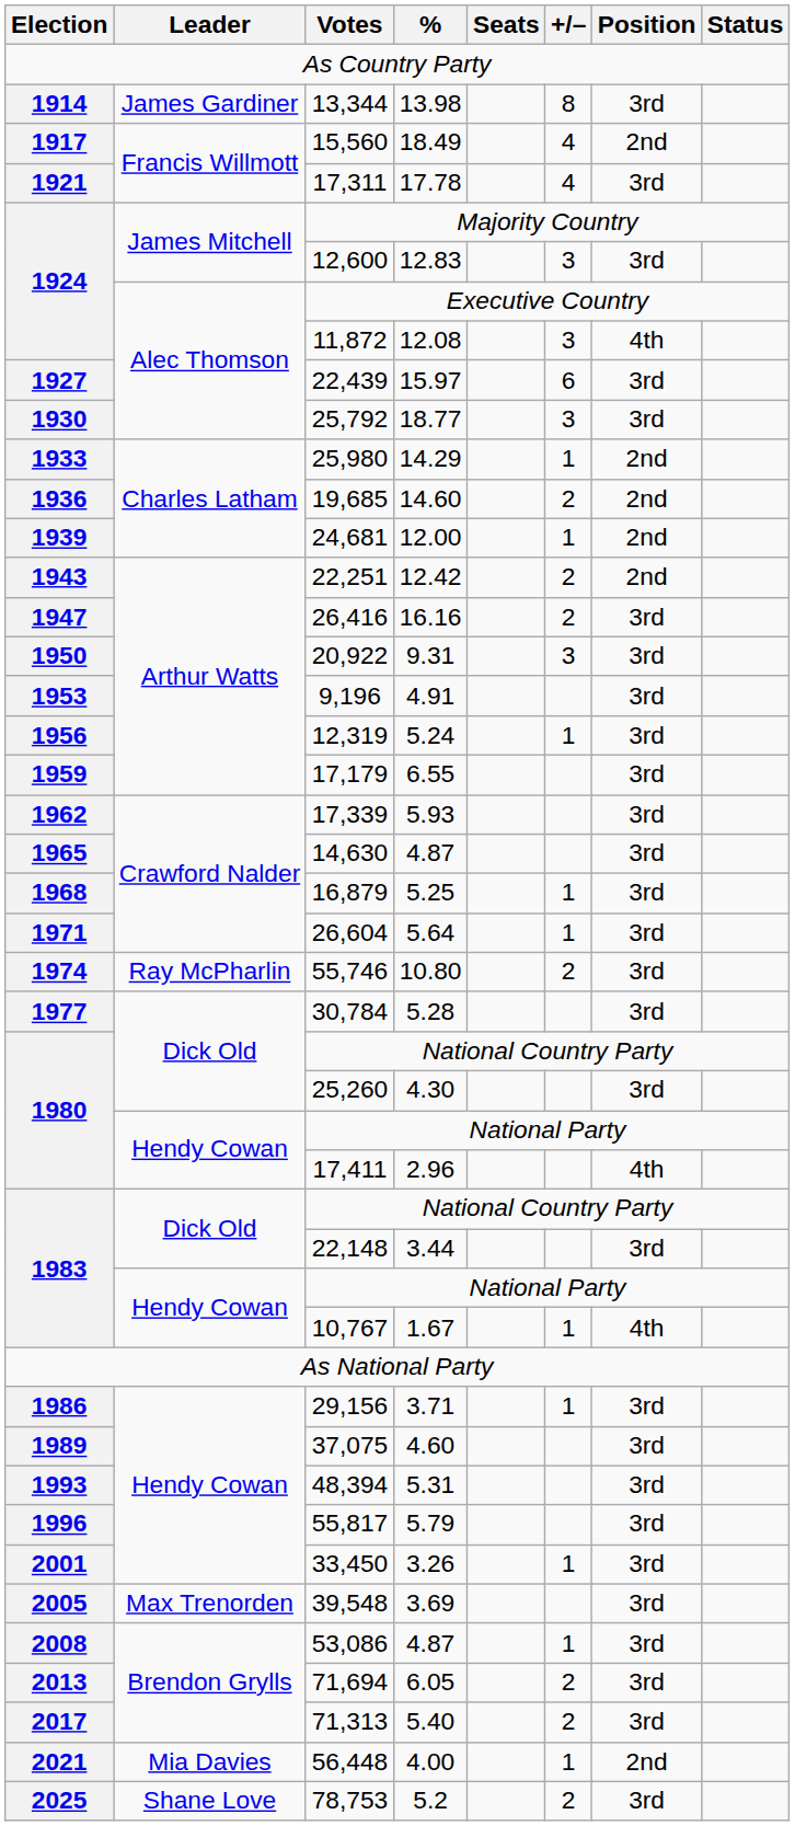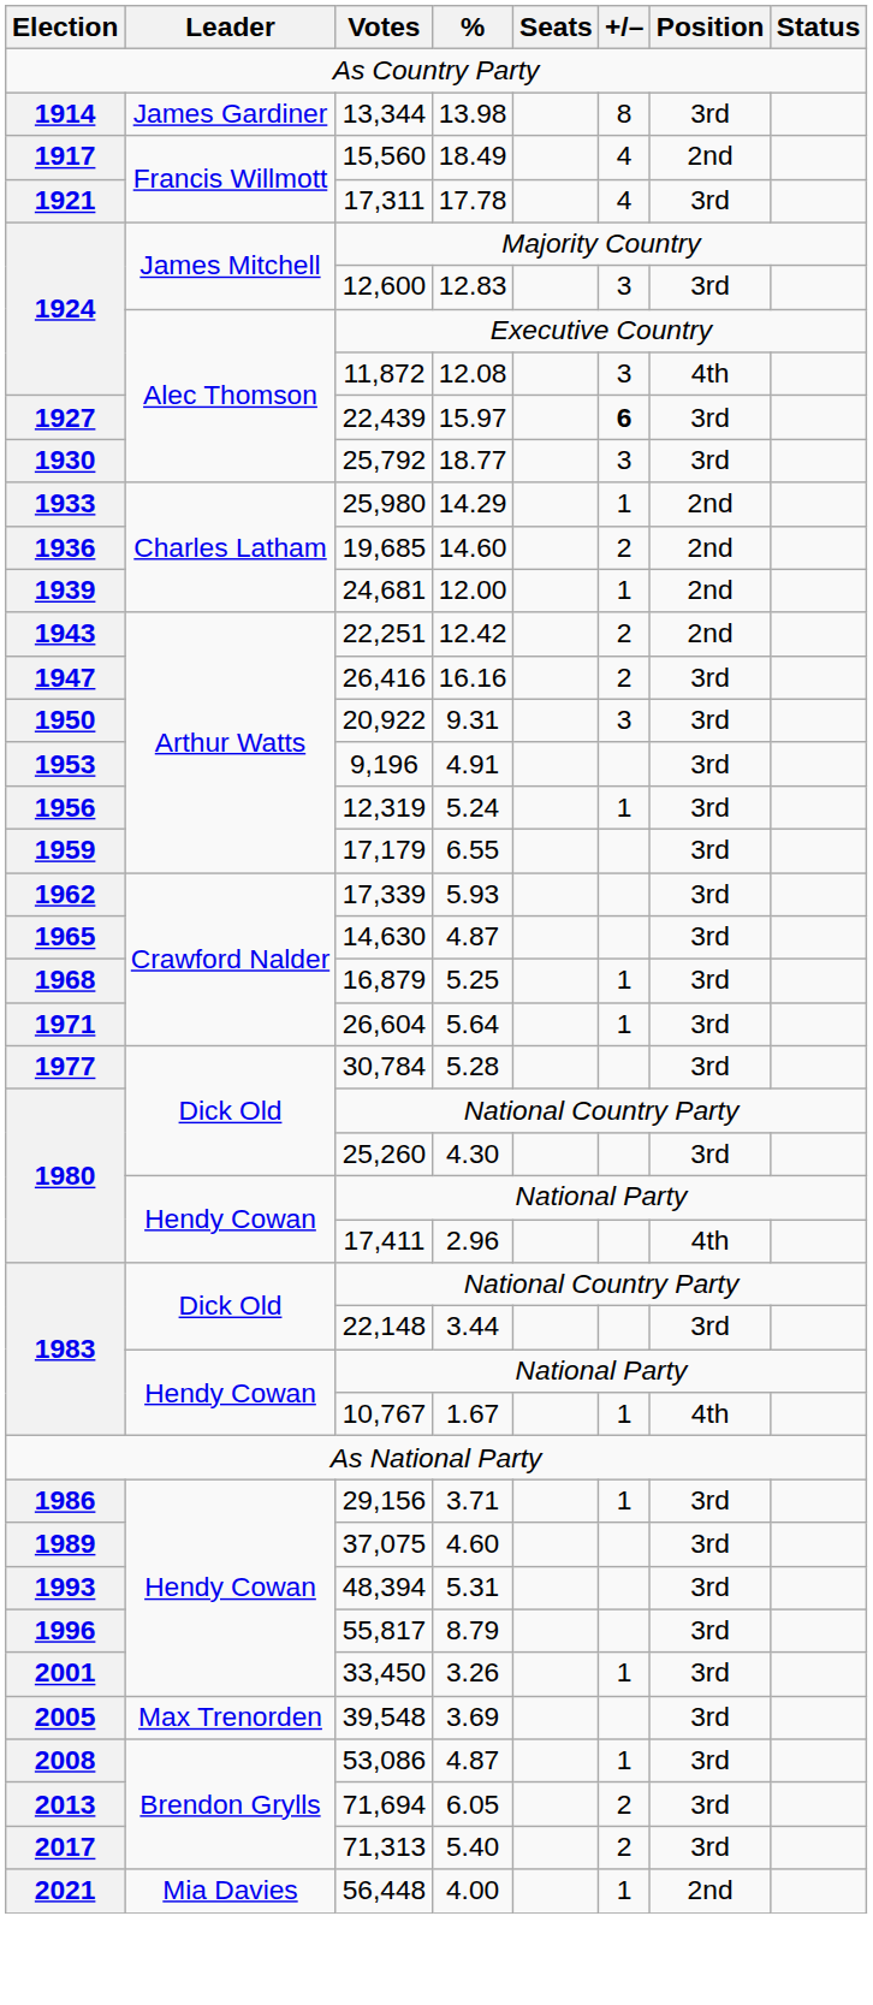22,439 | +/–: normal -> bold
- row: 1974 | Ray McPharlin | 55,746 | 10.80 | 2 | 3rd
55,817 | %: 5.79 -> 8.79
- row: 2025 | Shane Love | 78,753 | 5.2 | 2 | 3rd
